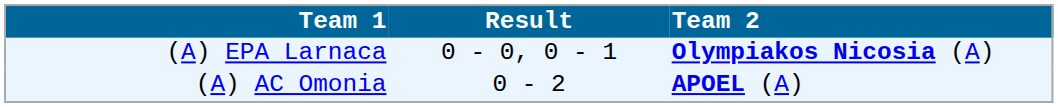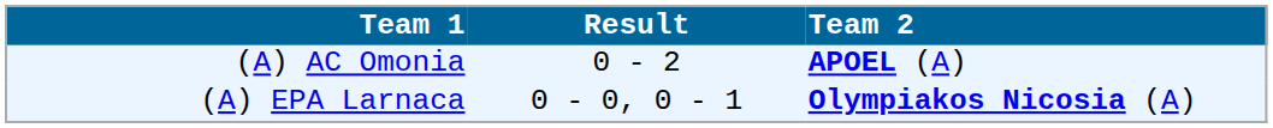rows swapped: (A) EPA Larnaca <-> (A) AC Omonia
